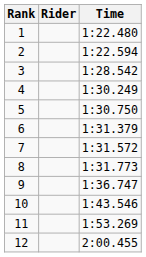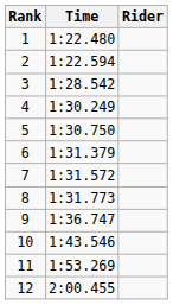columns swapped: Rider <-> Time
